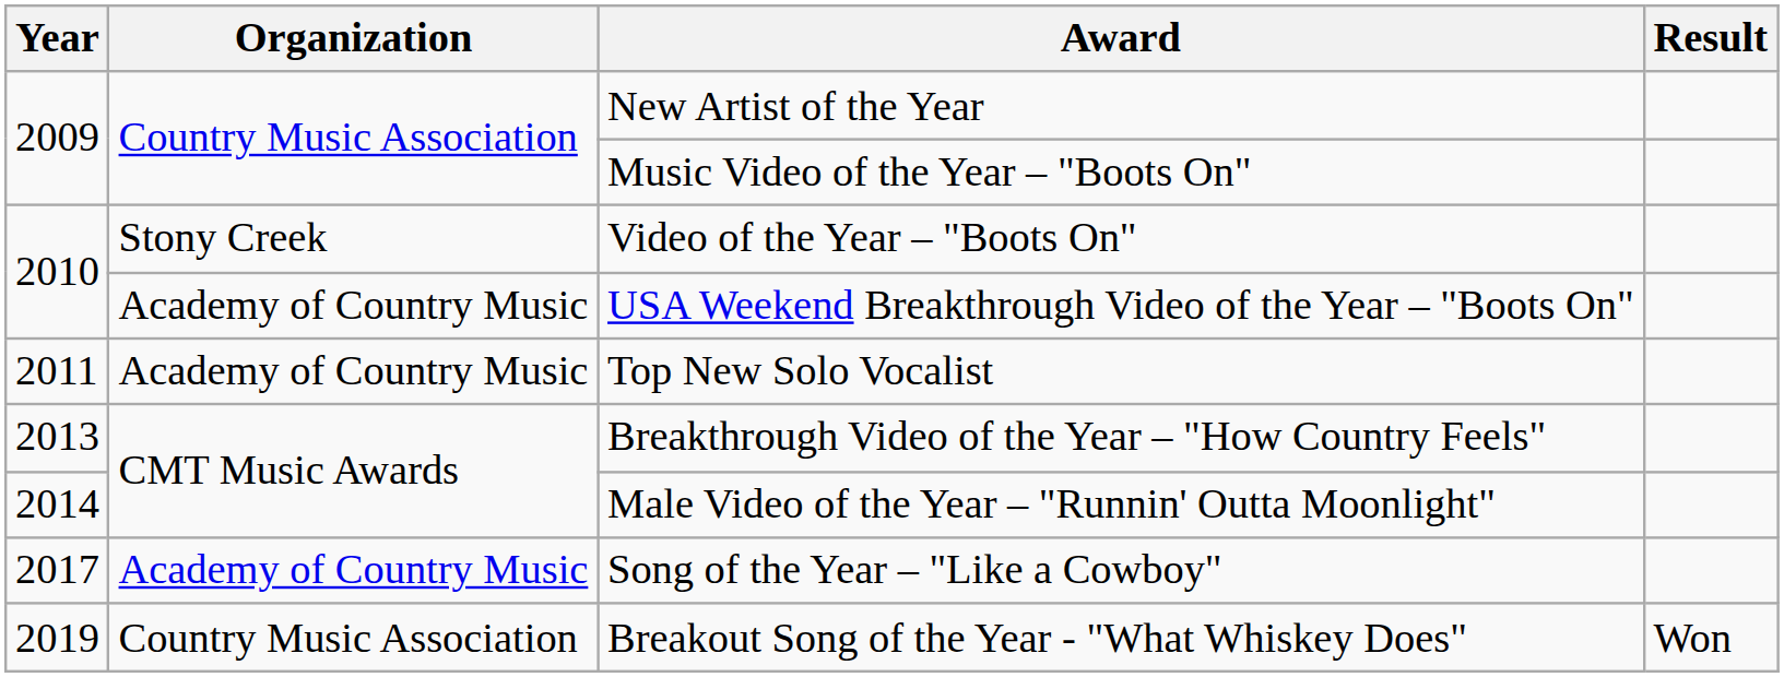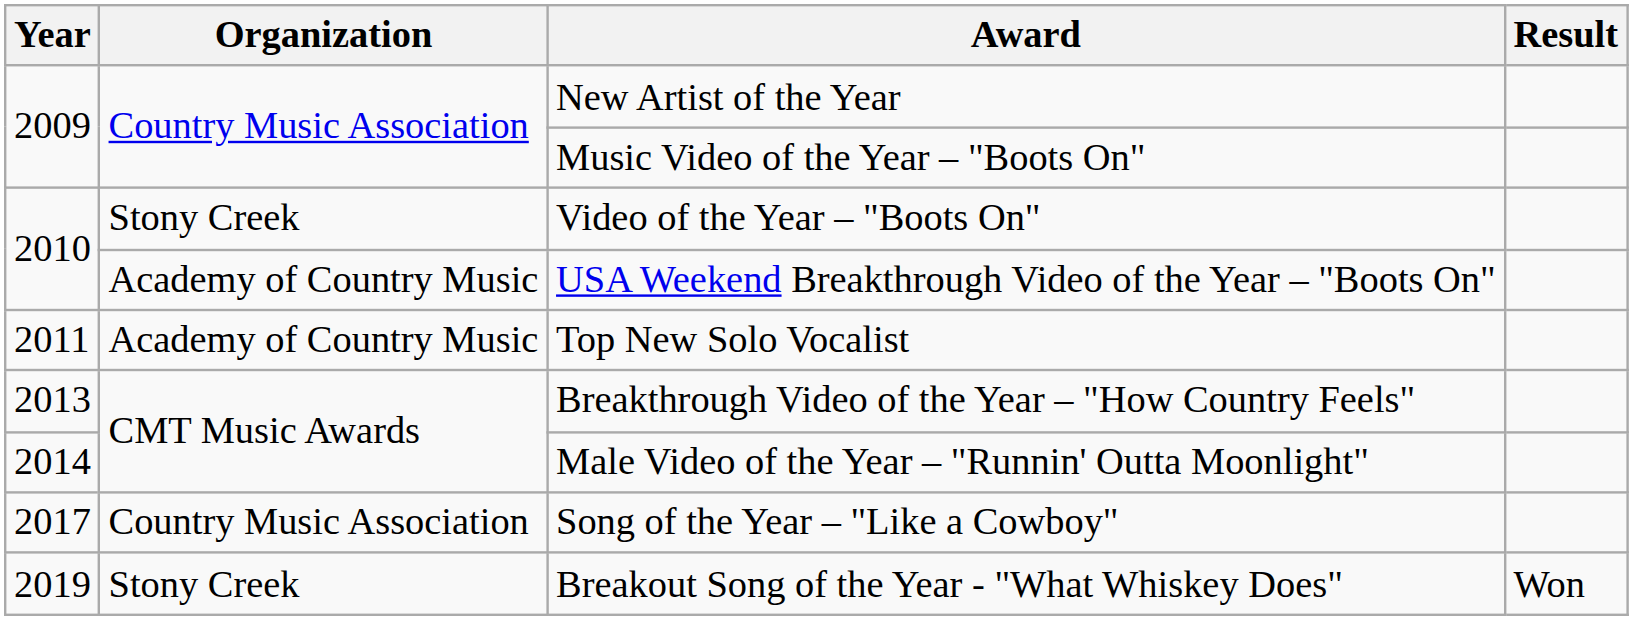Song of the Year – "Like a Cowboy" | Organization: Academy of Country Music -> Country Music Association
Breakout Song of the Year - "What Whiskey Does" | Organization: Country Music Association -> Stony Creek
